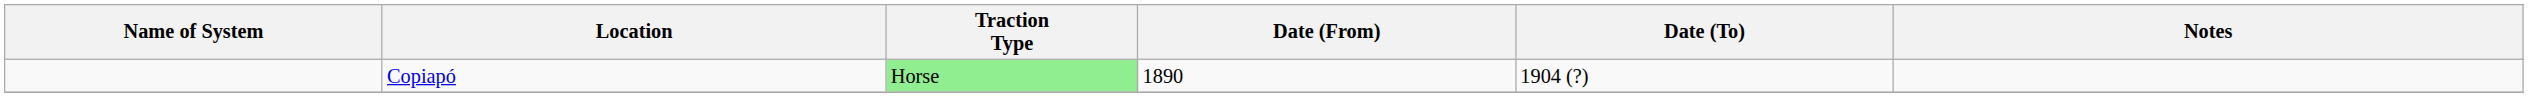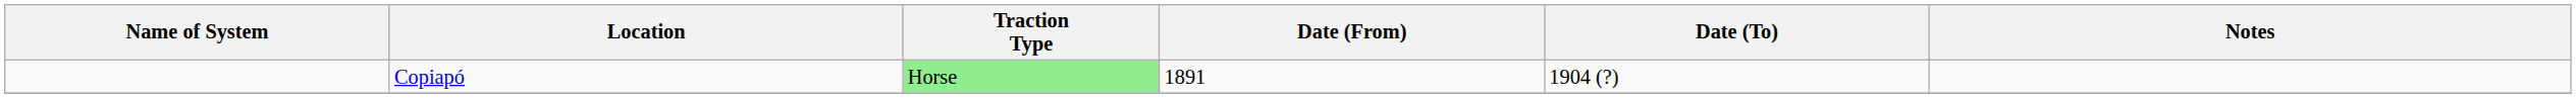Copiapó | Date (From): 1890 -> 1891
